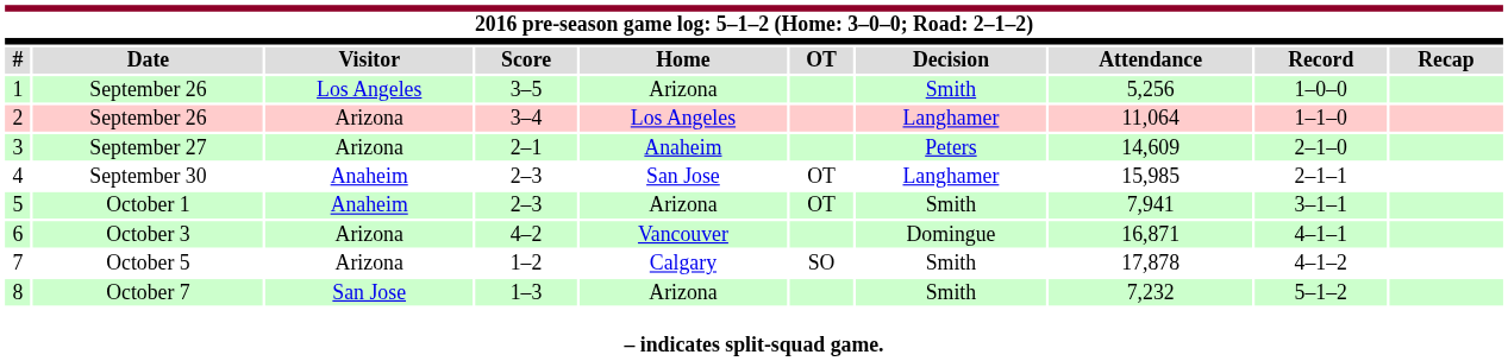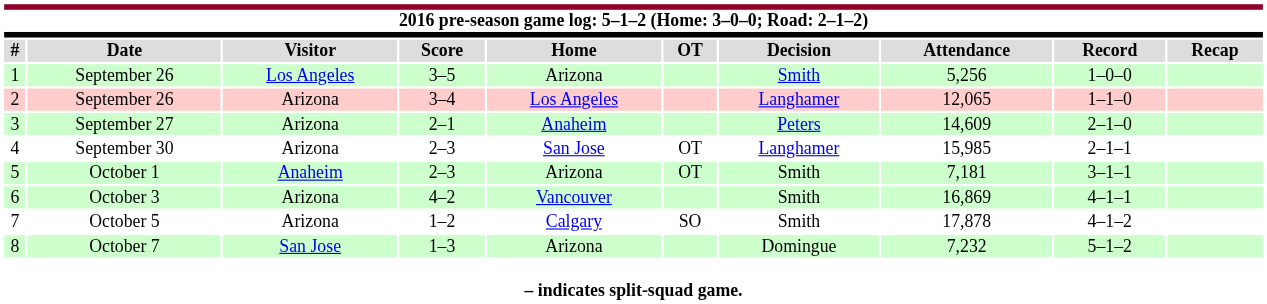2 | column 8: 11,064 -> 12,065
4 | column 3: Anaheim -> Arizona
5 | column 8: 7,941 -> 7,181
6 | column 7: Domingue -> Smith
6 | column 8: 16,871 -> 16,869
8 | column 7: Smith -> Domingue
